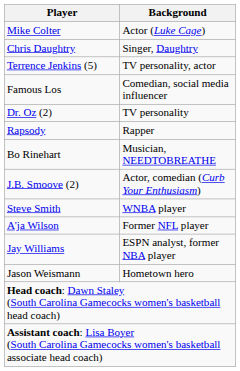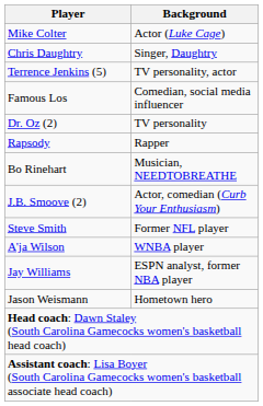Steve Smith | Background: WNBA player -> Former NFL player
A'ja Wilson | Background: Former NFL player -> WNBA player
